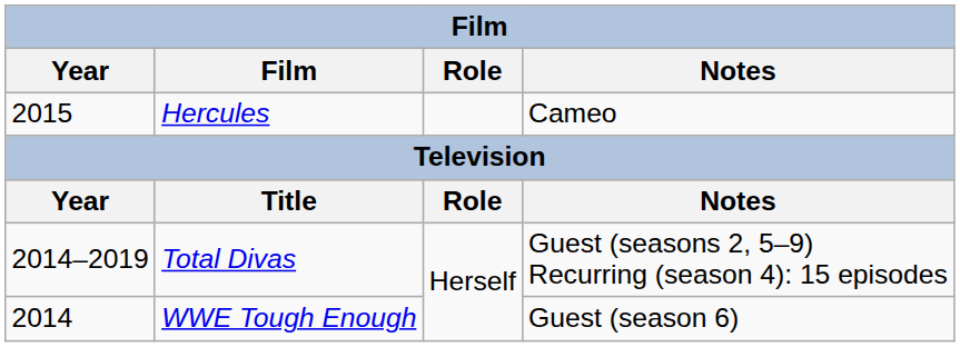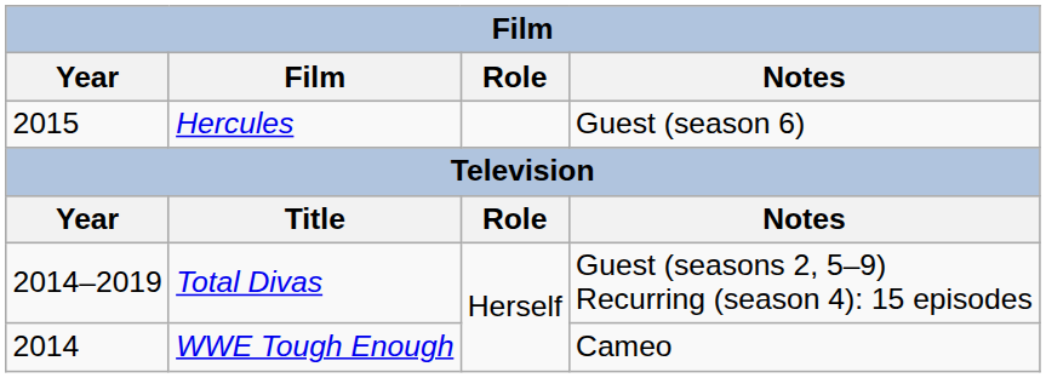Hercules | Notes: Cameo -> Guest (season 6)
WWE Tough Enough | Notes: Guest (season 6) -> Cameo
